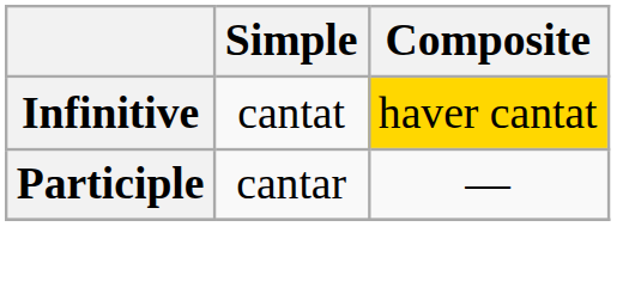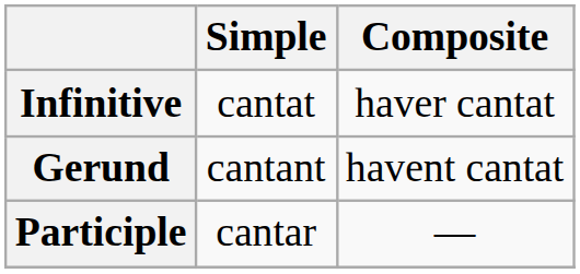Infinitive | Composite: gold background -> no background
+ row: Gerund | cantant | havent cantat
